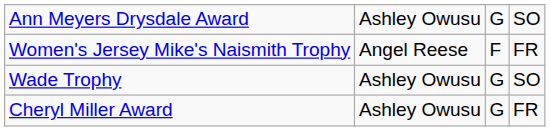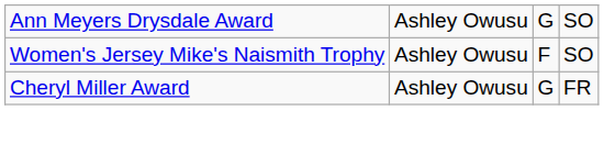Women's Jersey Mike's Naismith Trophy | column 2: Angel Reese -> Ashley Owusu
Women's Jersey Mike's Naismith Trophy | column 4: FR -> SO
- row: Wade Trophy | Ashley Owusu | G | SO
